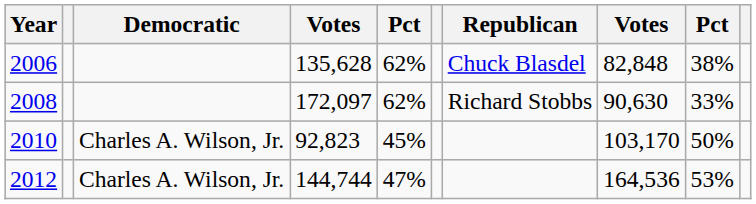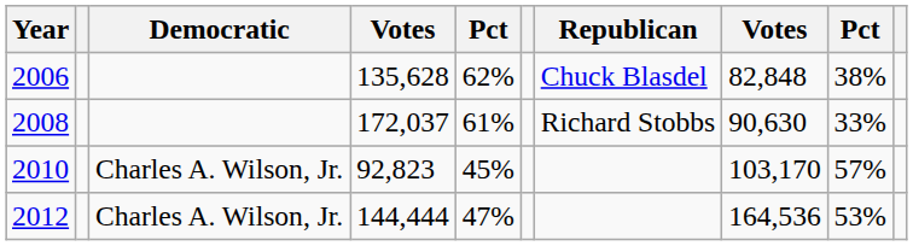2008 | column 4: 172,097 -> 172,037
2008 | column 5: 62% -> 61%
2010 | column 9: 50% -> 57%
2012 | column 4: 144,744 -> 144,444
